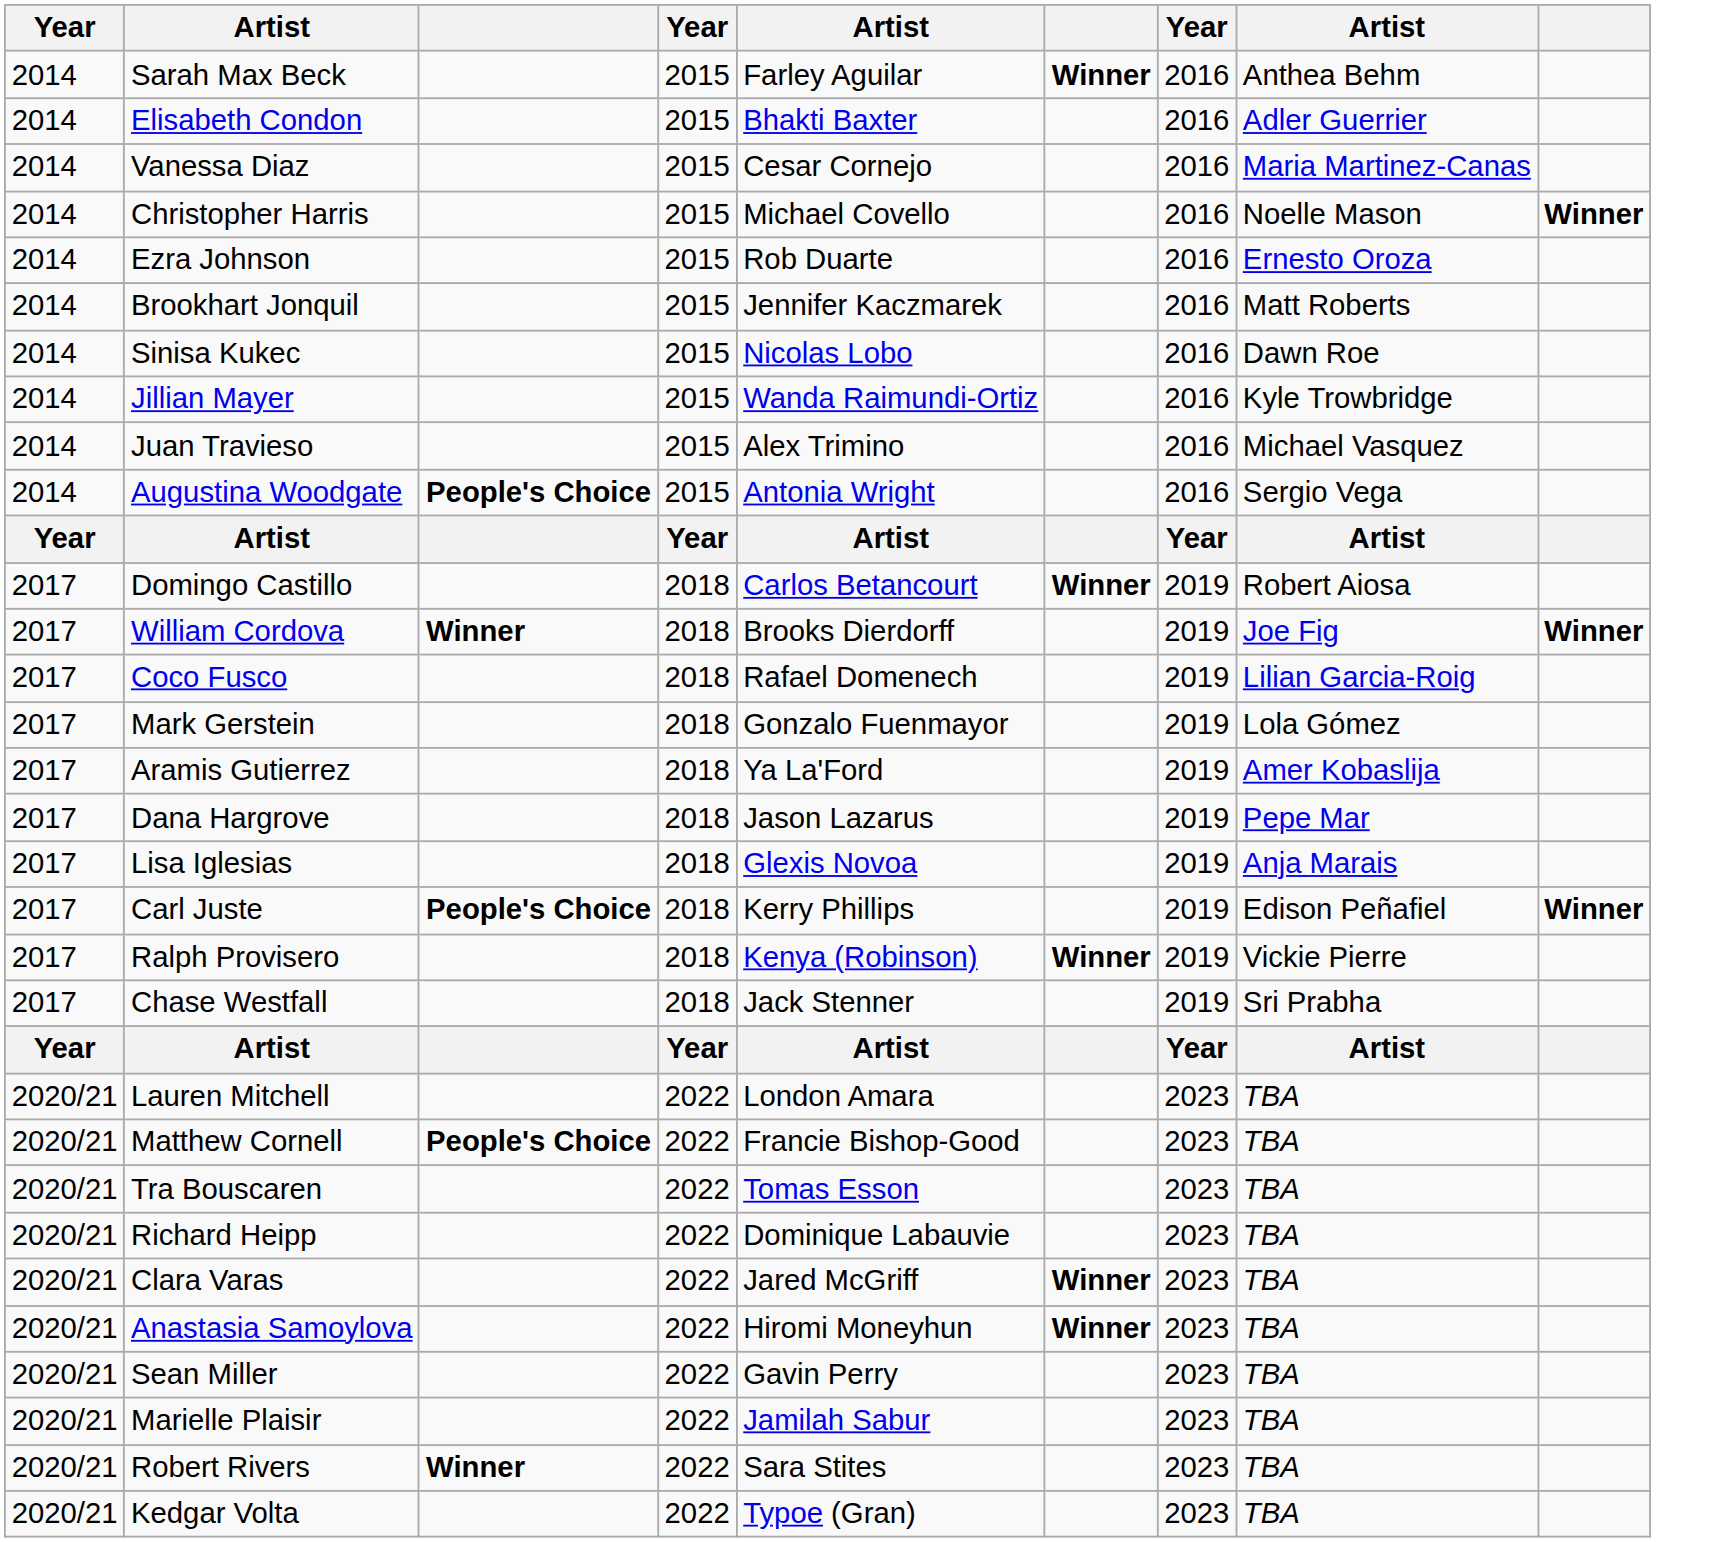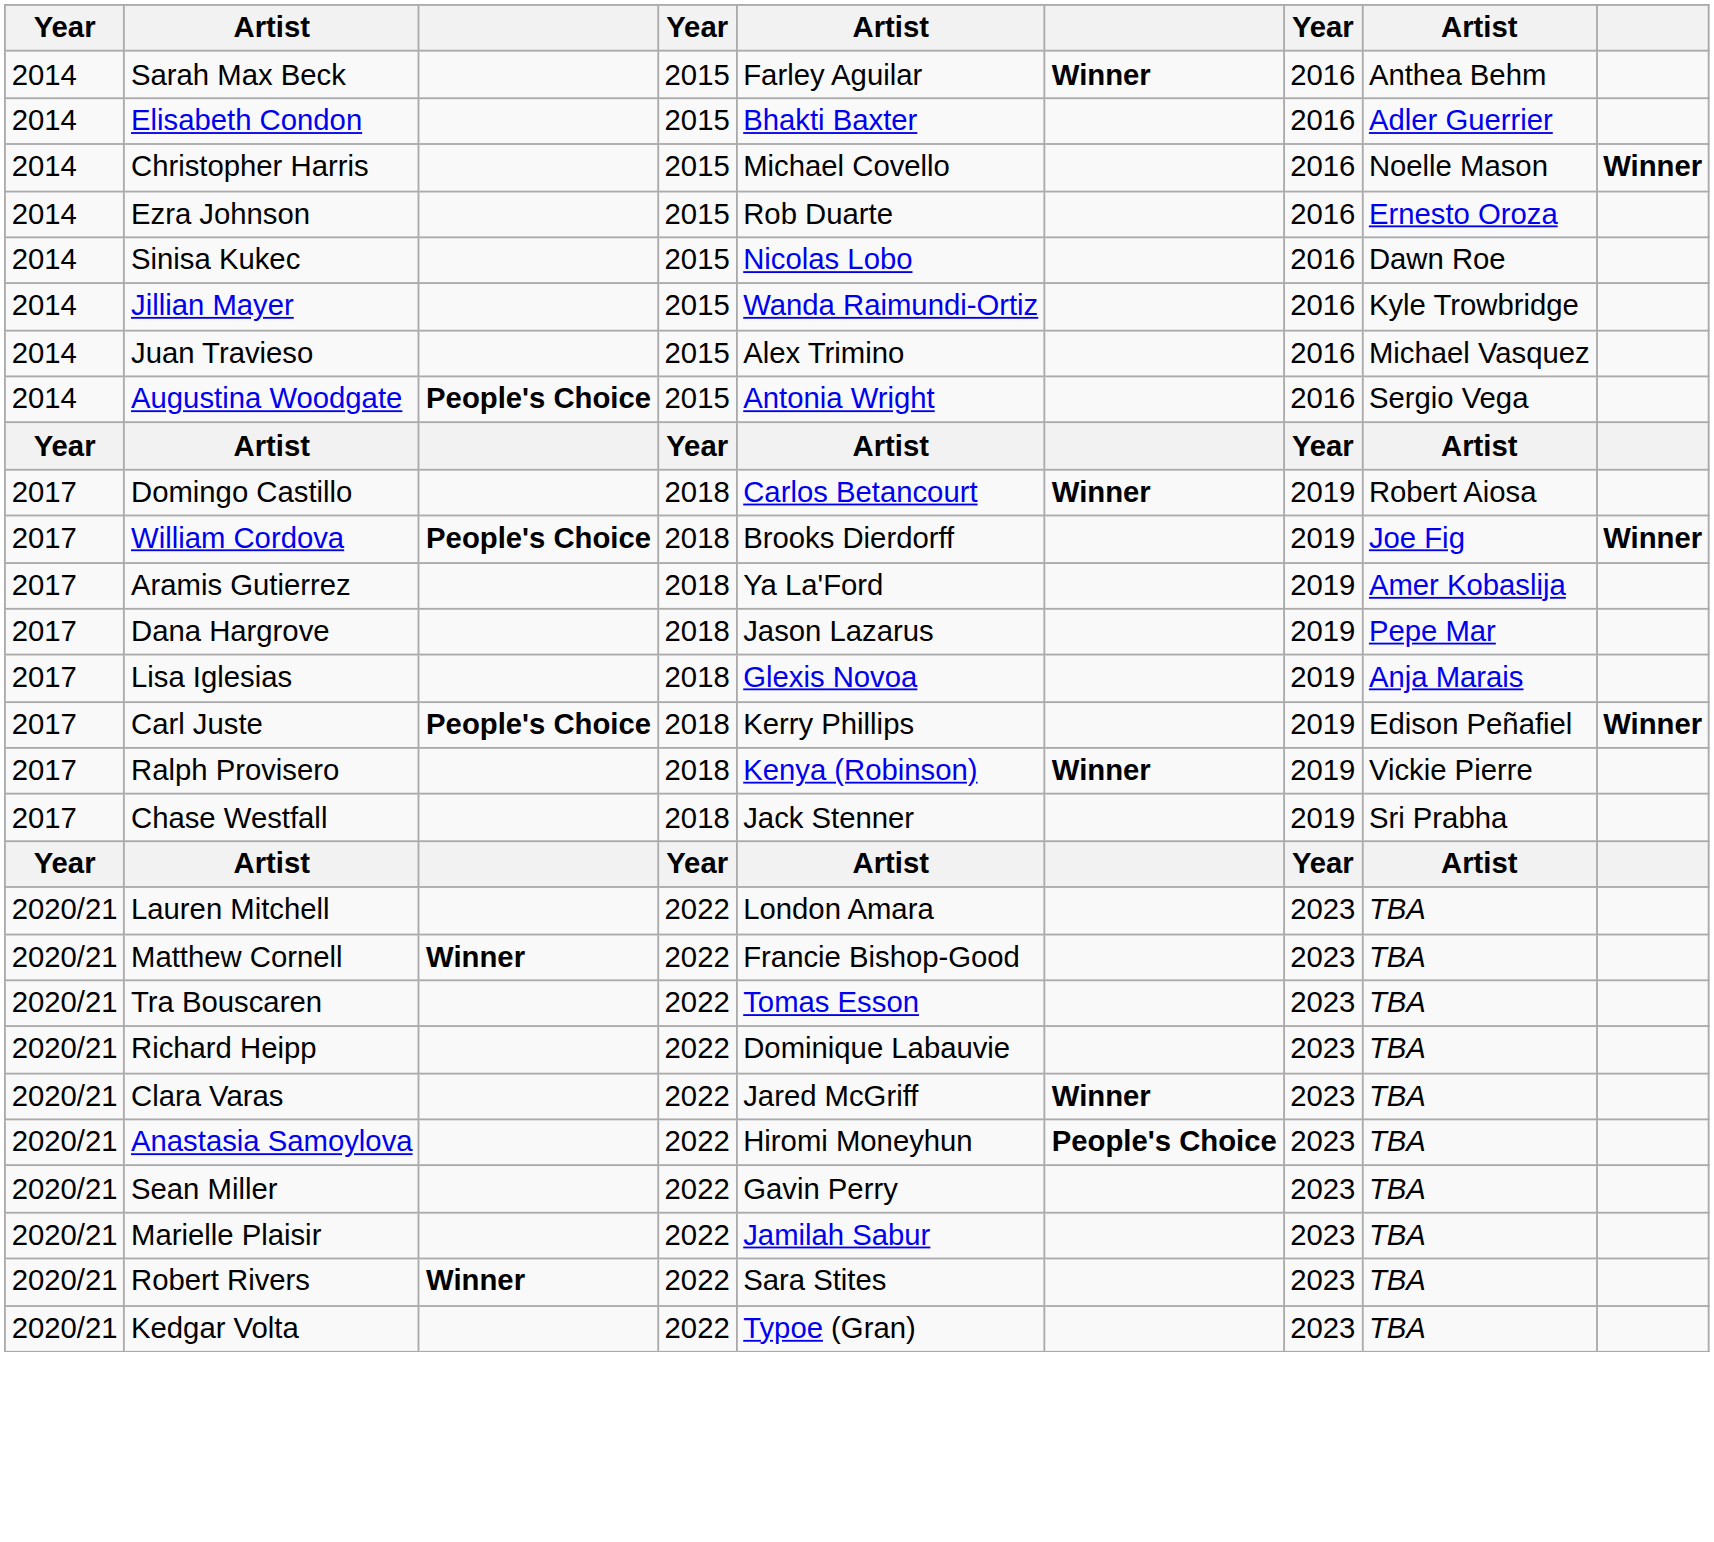- row: 2014 | Vanessa Diaz | 2015 | Cesar Cornejo | 2016 | Maria Martinez-Canas
- row: 2014 | Brookhart Jonquil | 2015 | Jennifer Kaczmarek | 2016 | Matt Roberts
William Cordova | column 3: Winner -> People's Choice
- row: 2017 | Coco Fusco | 2018 | Rafael Domenech | 2019 | Lilian Garcia-Roig
- row: 2017 | Mark Gerstein | 2018 | Gonzalo Fuenmayor | 2019 | Lola Gómez
Matthew Cornell | column 3: People's Choice -> Winner
Anastasia Samoylova | column 6: Winner -> People's Choice
